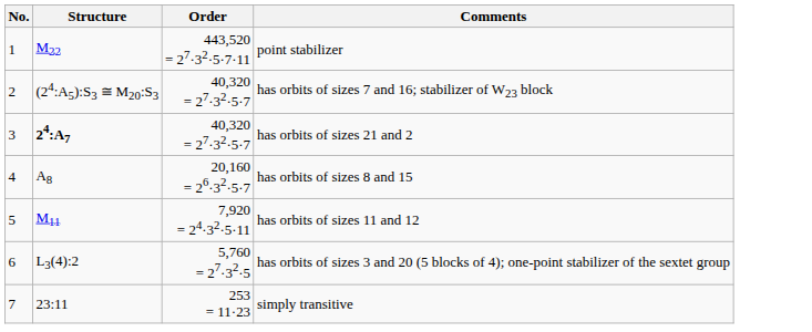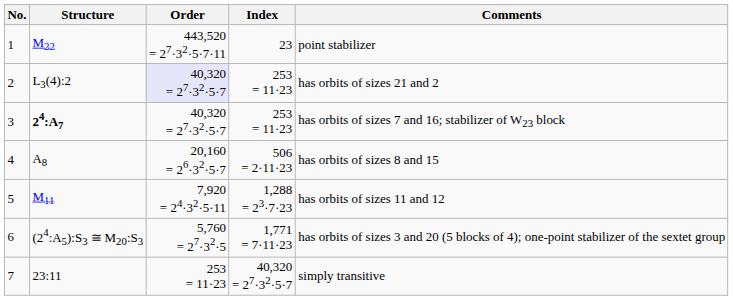+ column: Index | 23 | 253 = 11·23 | 253 = 11·23 | 506 = 2·11·23 | 1,288 = 23·7·23 | 1,771 = 7·11·23 | 40,320 = 27·32·5·7
2 | Structure: (24:A5):S3 ≅ M20:S3 -> L3(4):2
2 | Order: no background -> lavender background
2 | Comments: has orbits of sizes 7 and 16; stabilizer of W23 block -> has orbits of sizes 21 and 2
3 | Comments: has orbits of sizes 21 and 2 -> has orbits of sizes 7 and 16; stabilizer of W23 block
6 | Structure: L3(4):2 -> (24:A5):S3 ≅ M20:S3
